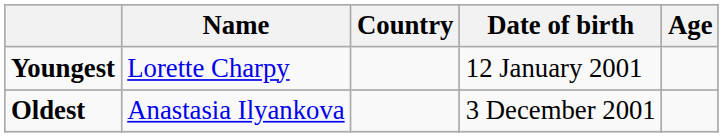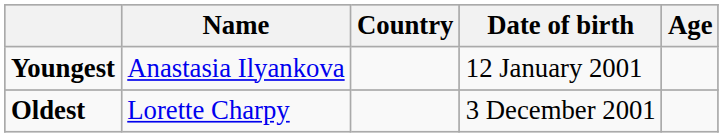Youngest | Name: Lorette Charpy -> Anastasia Ilyankova
Oldest | Name: Anastasia Ilyankova -> Lorette Charpy
